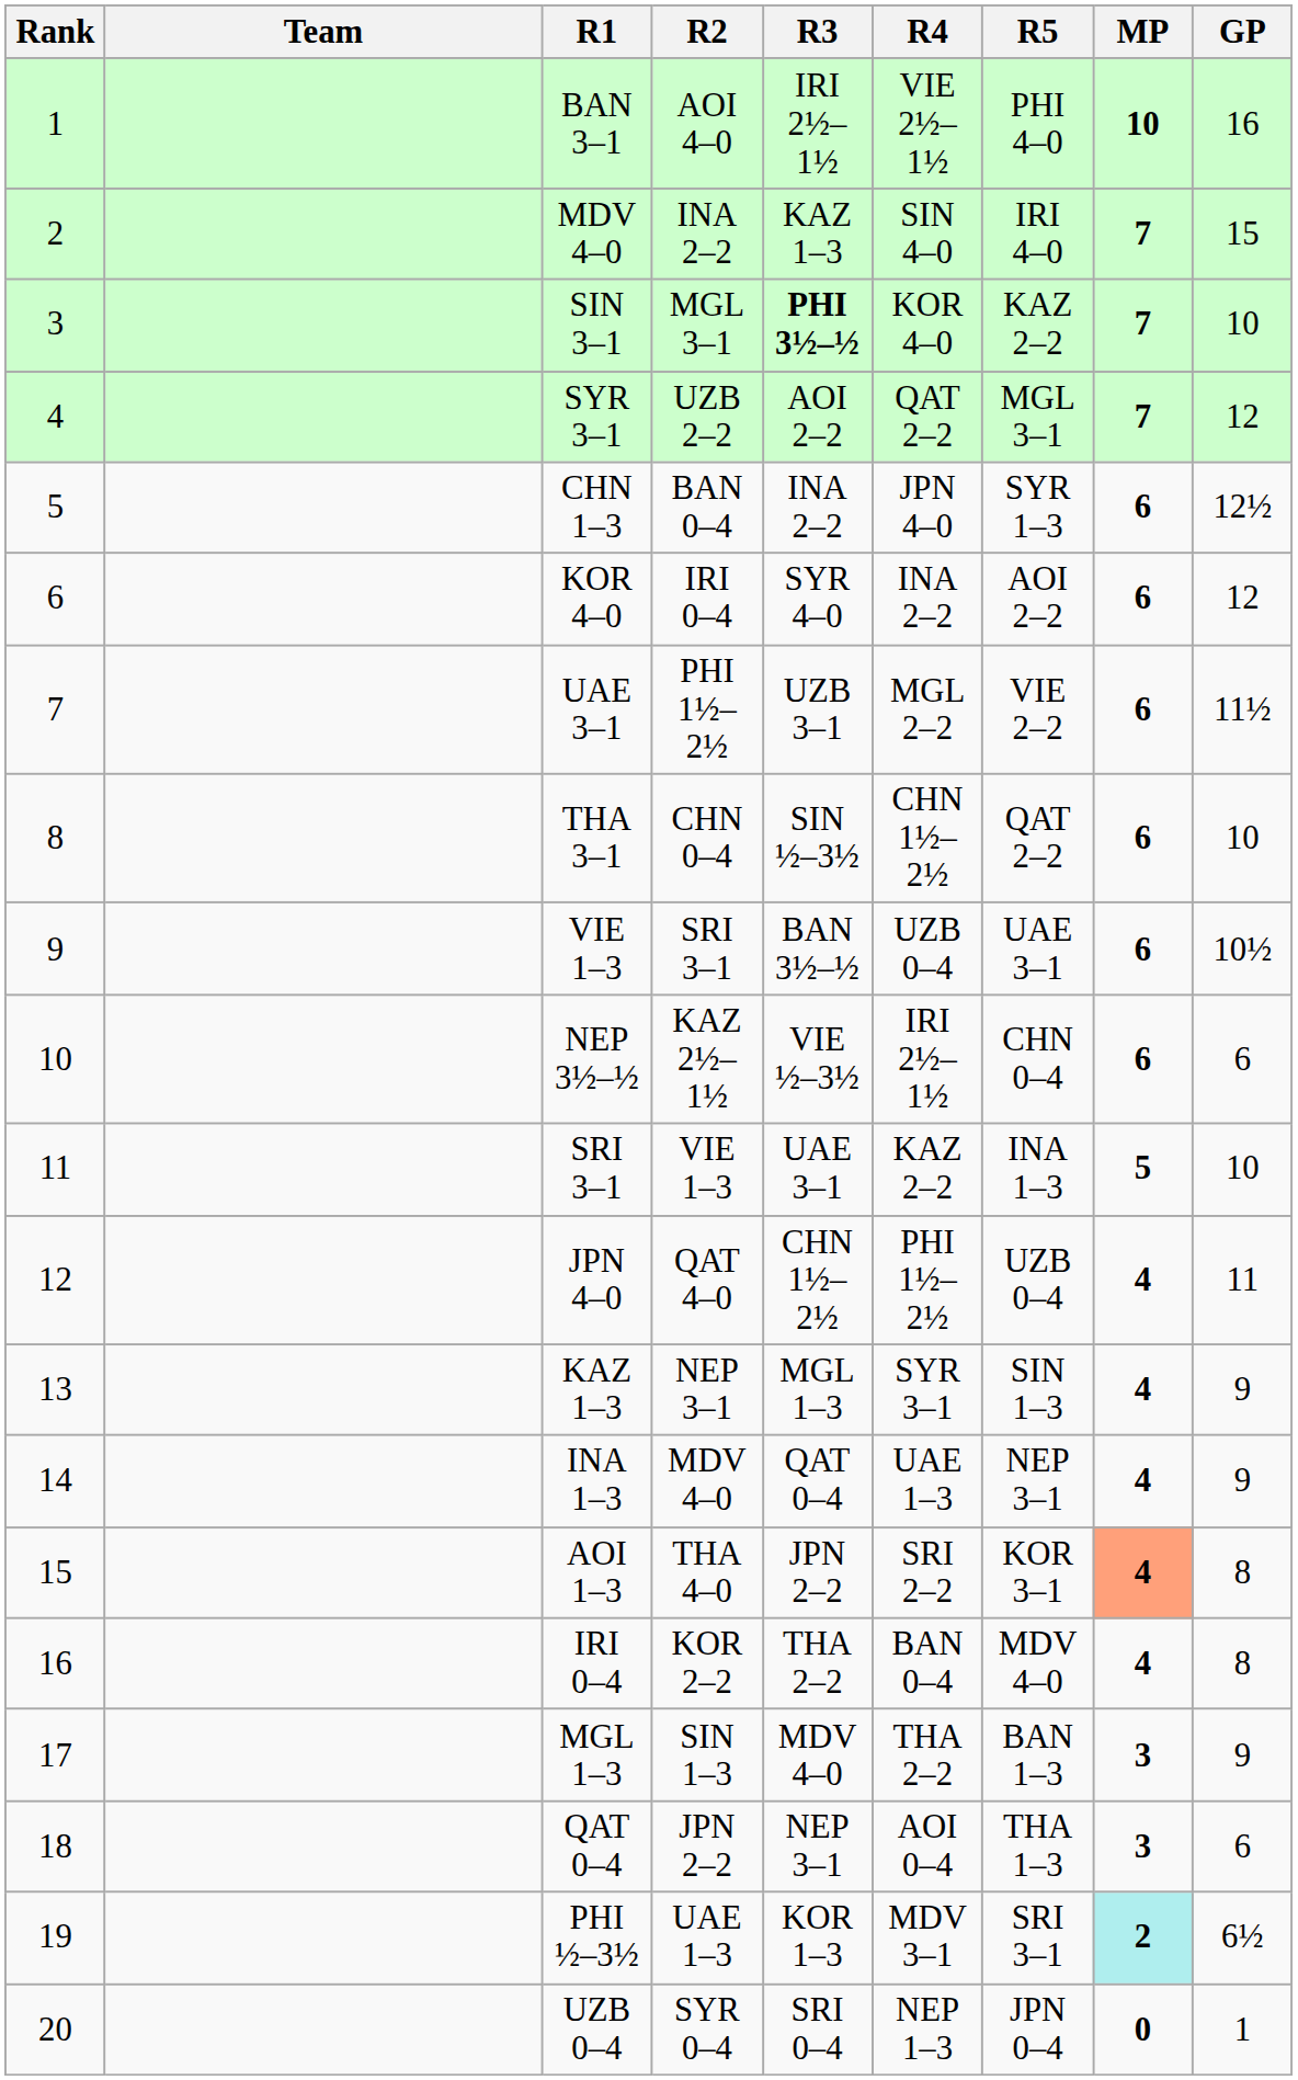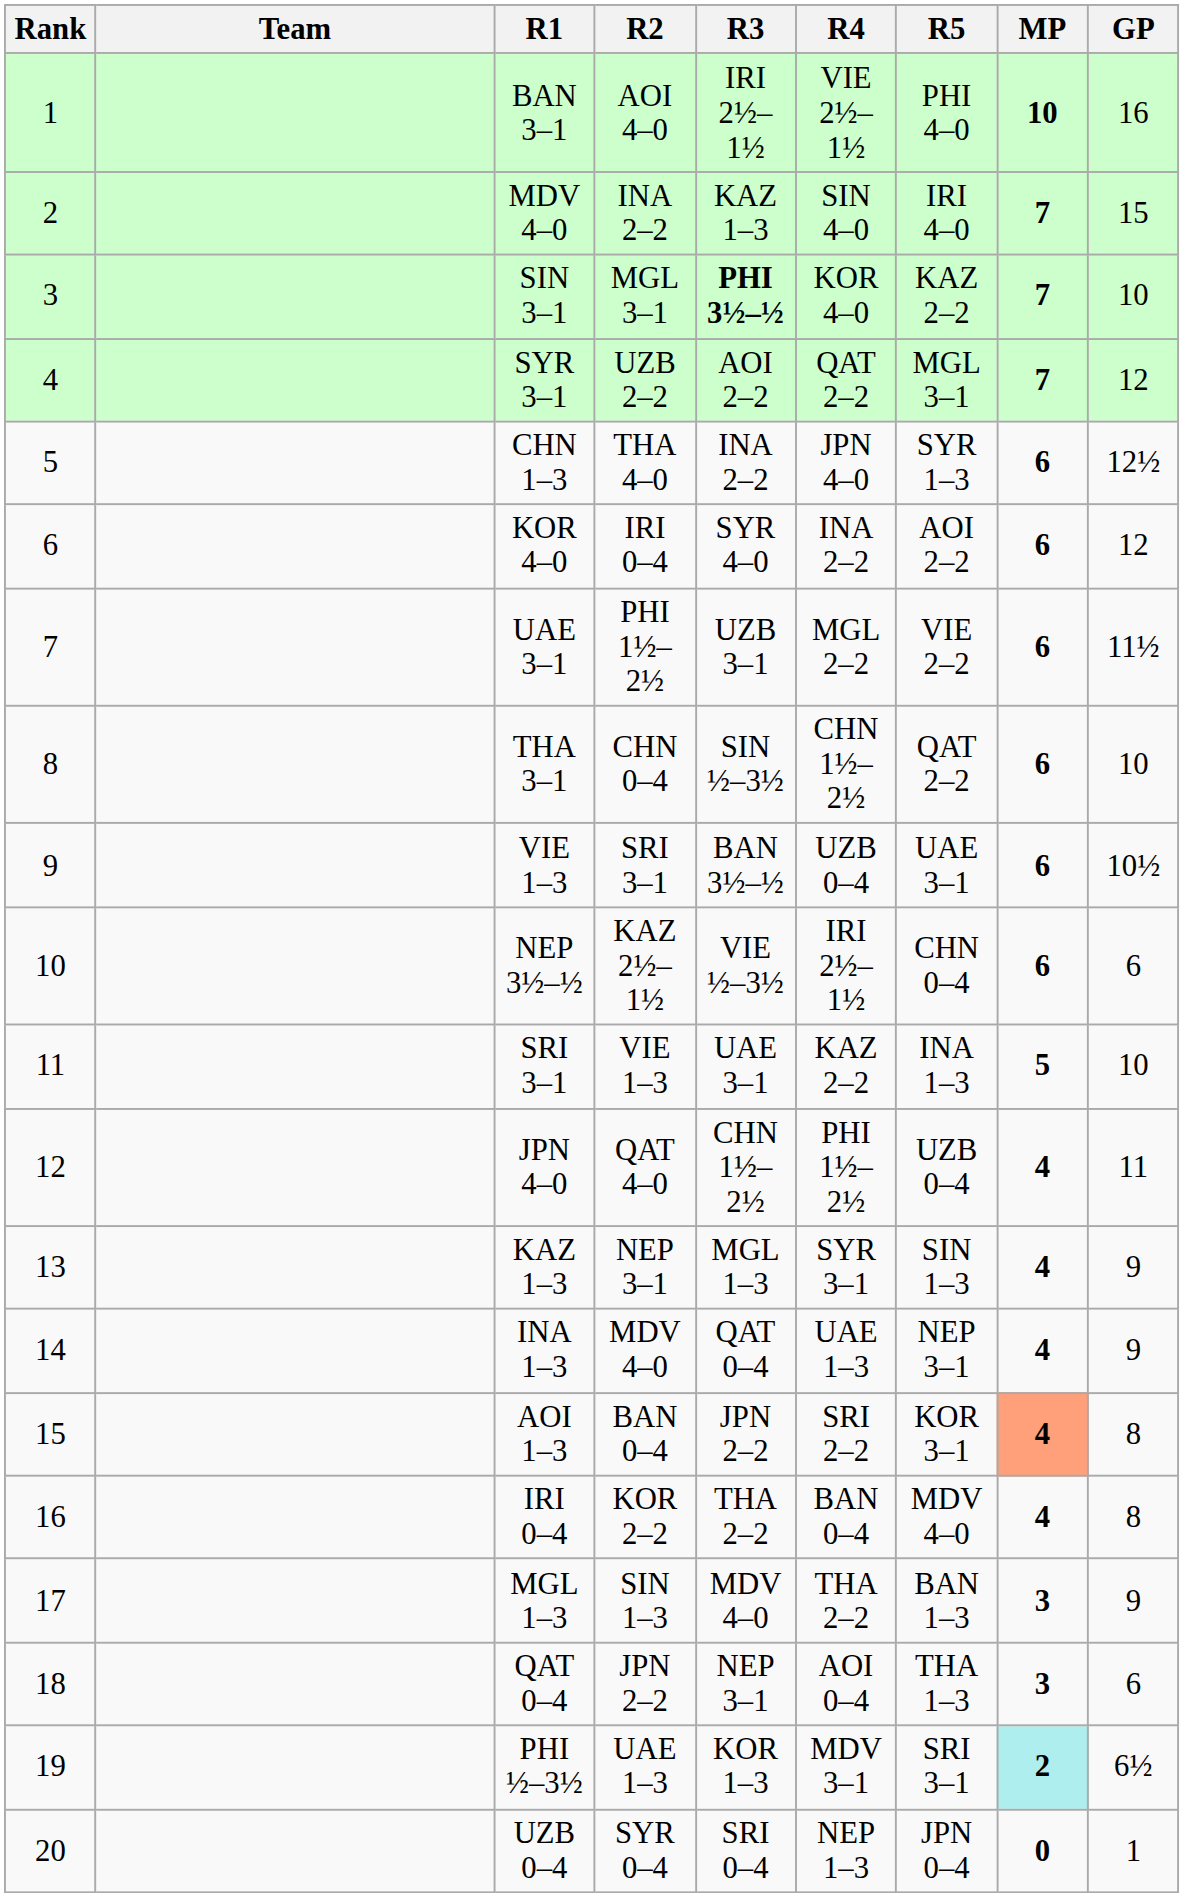CHN 1–3 | R2: BAN 0–4 -> THA 4–0
AOI 1–3 | R2: THA 4–0 -> BAN 0–4
